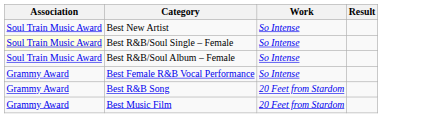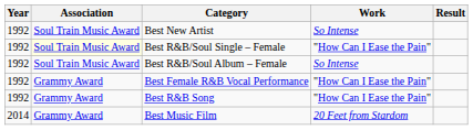+ column: Year | 1992 | 1992 | 1992 | 1992 | 1992 | 2014
Best R&B/Soul Single – Female | Work: So Intense -> "How Can I Ease the Pain"
Best Female R&B Vocal Performance | Work: So Intense -> "How Can I Ease the Pain"
Best R&B Song | Work: 20 Feet from Stardom -> "How Can I Ease the Pain"
